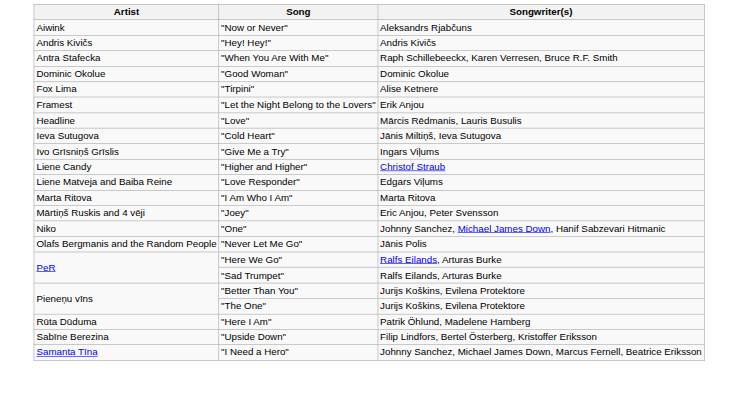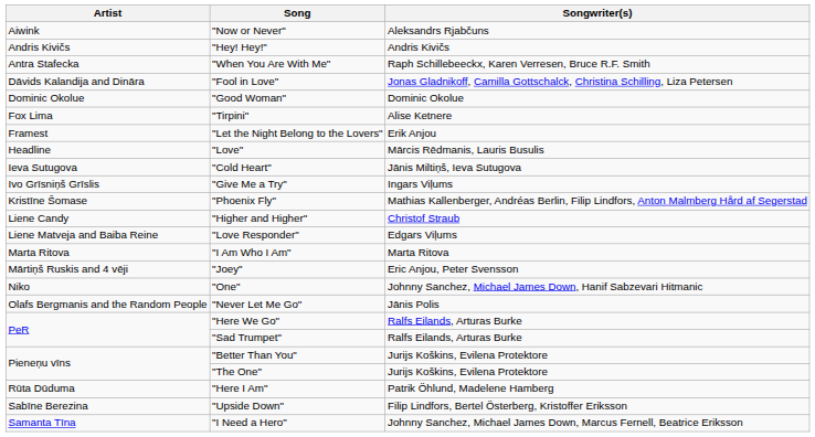+ row: Dāvids Kalandija and Dināra | "Fool in Love" | Jonas Gladnikoff, Camilla Gottschalck, Christina Schilling, Liza Petersen
+ row: Kristīne Šomase | "Phoenix Fly" | Mathias Kallenberger, Andréas Berlin, Filip Lindfors, Anton Malmberg Hård af Segerstad
